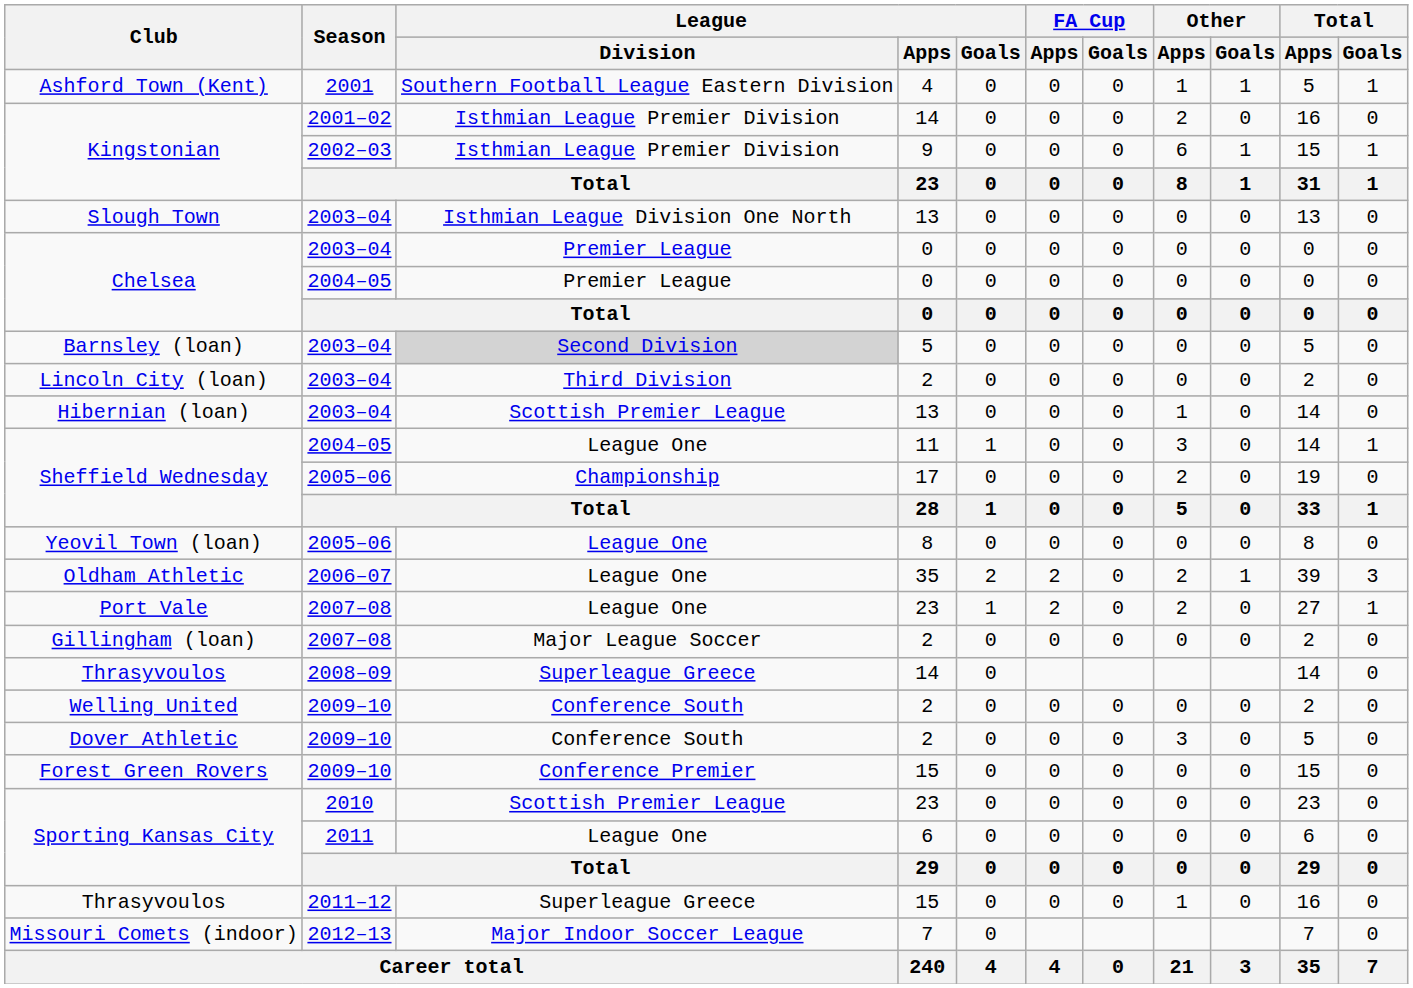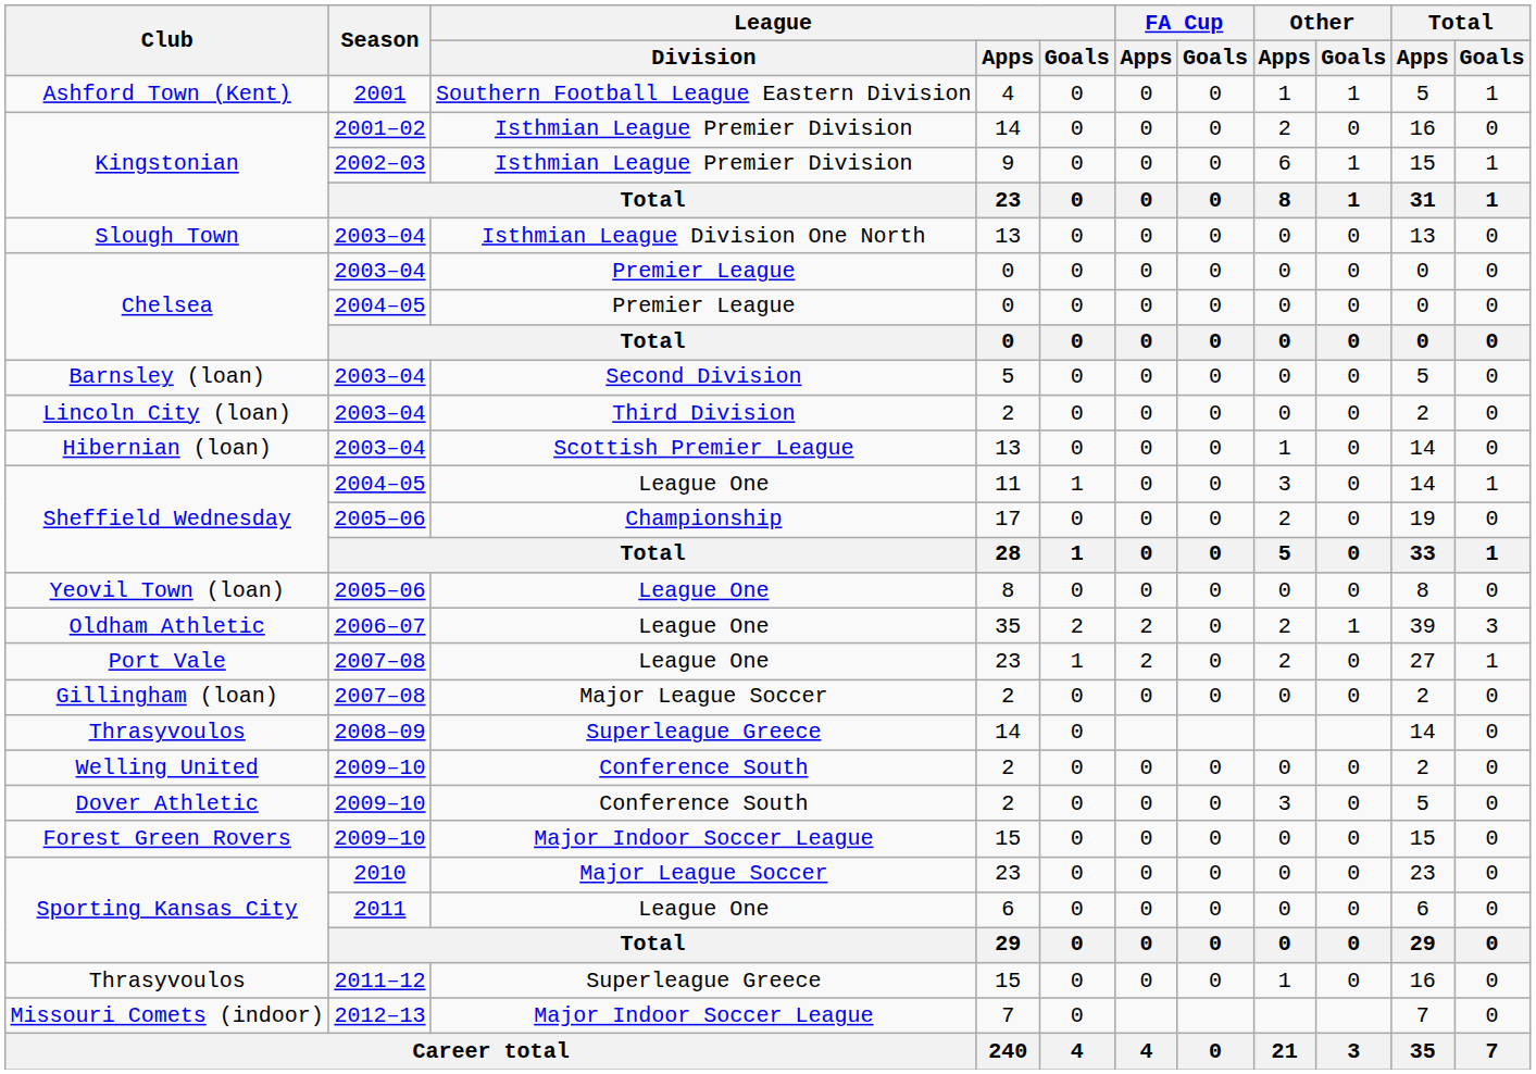Barnsley (loan) | League / Division: lightgrey background -> no background
Forest Green Rovers | League / Division: Conference Premier -> Major Indoor Soccer League
Sporting Kansas City / 2010 | League / Division: Scottish Premier League -> Major League Soccer
